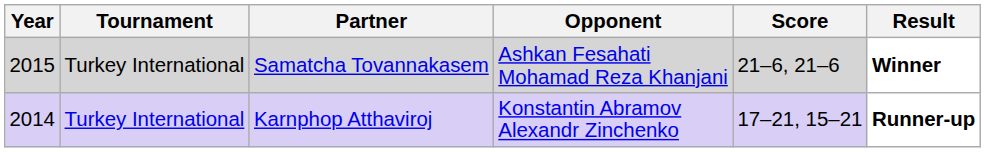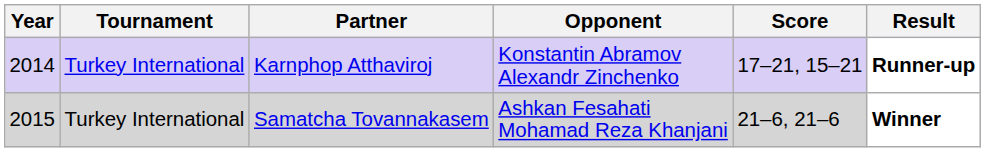rows swapped: Karnphop Atthaviroj <-> Samatcha Tovannakasem
